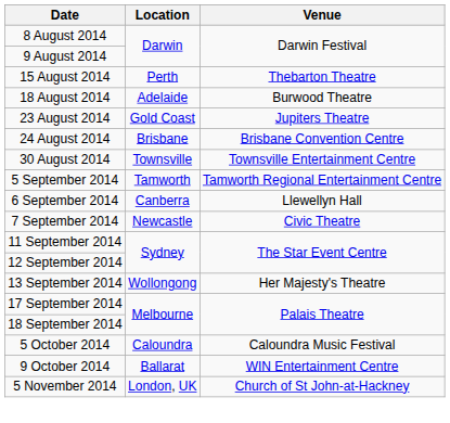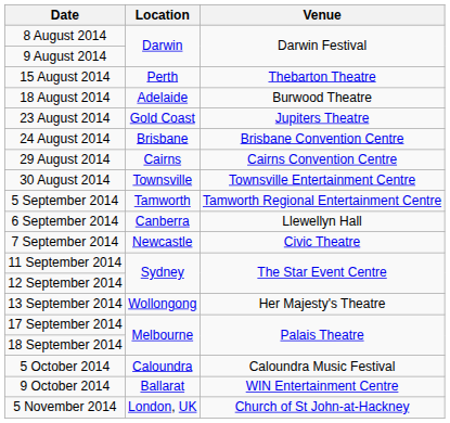+ row: 29 August 2014 | Cairns | Cairns Convention Centre
